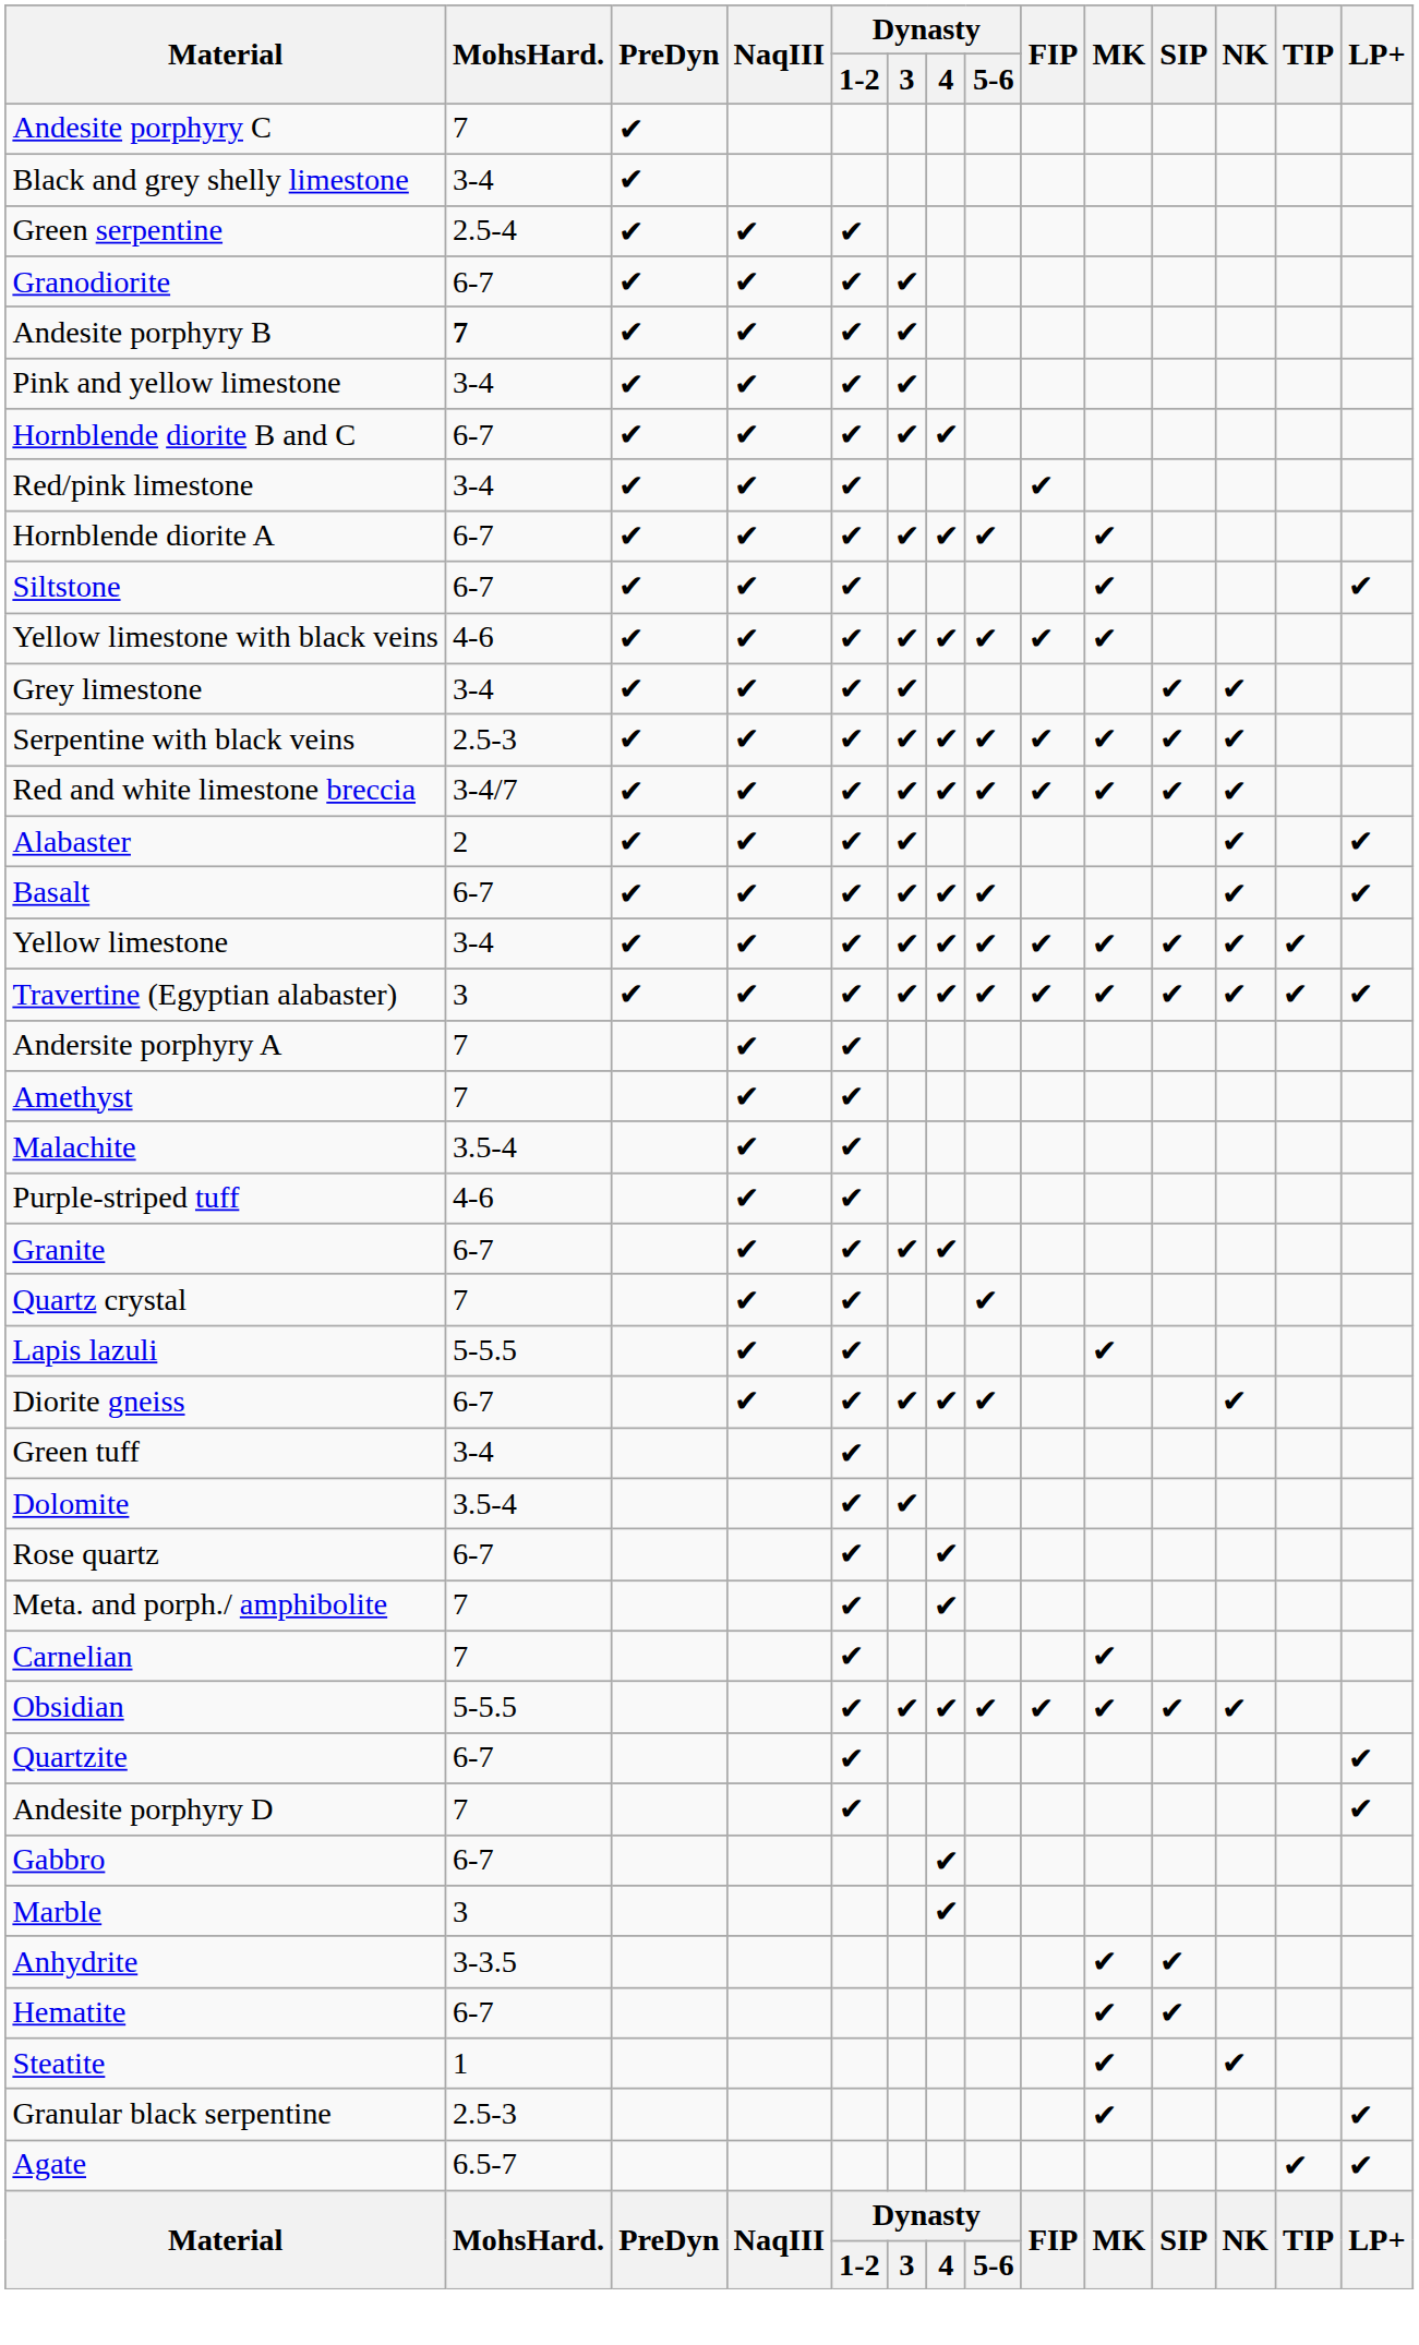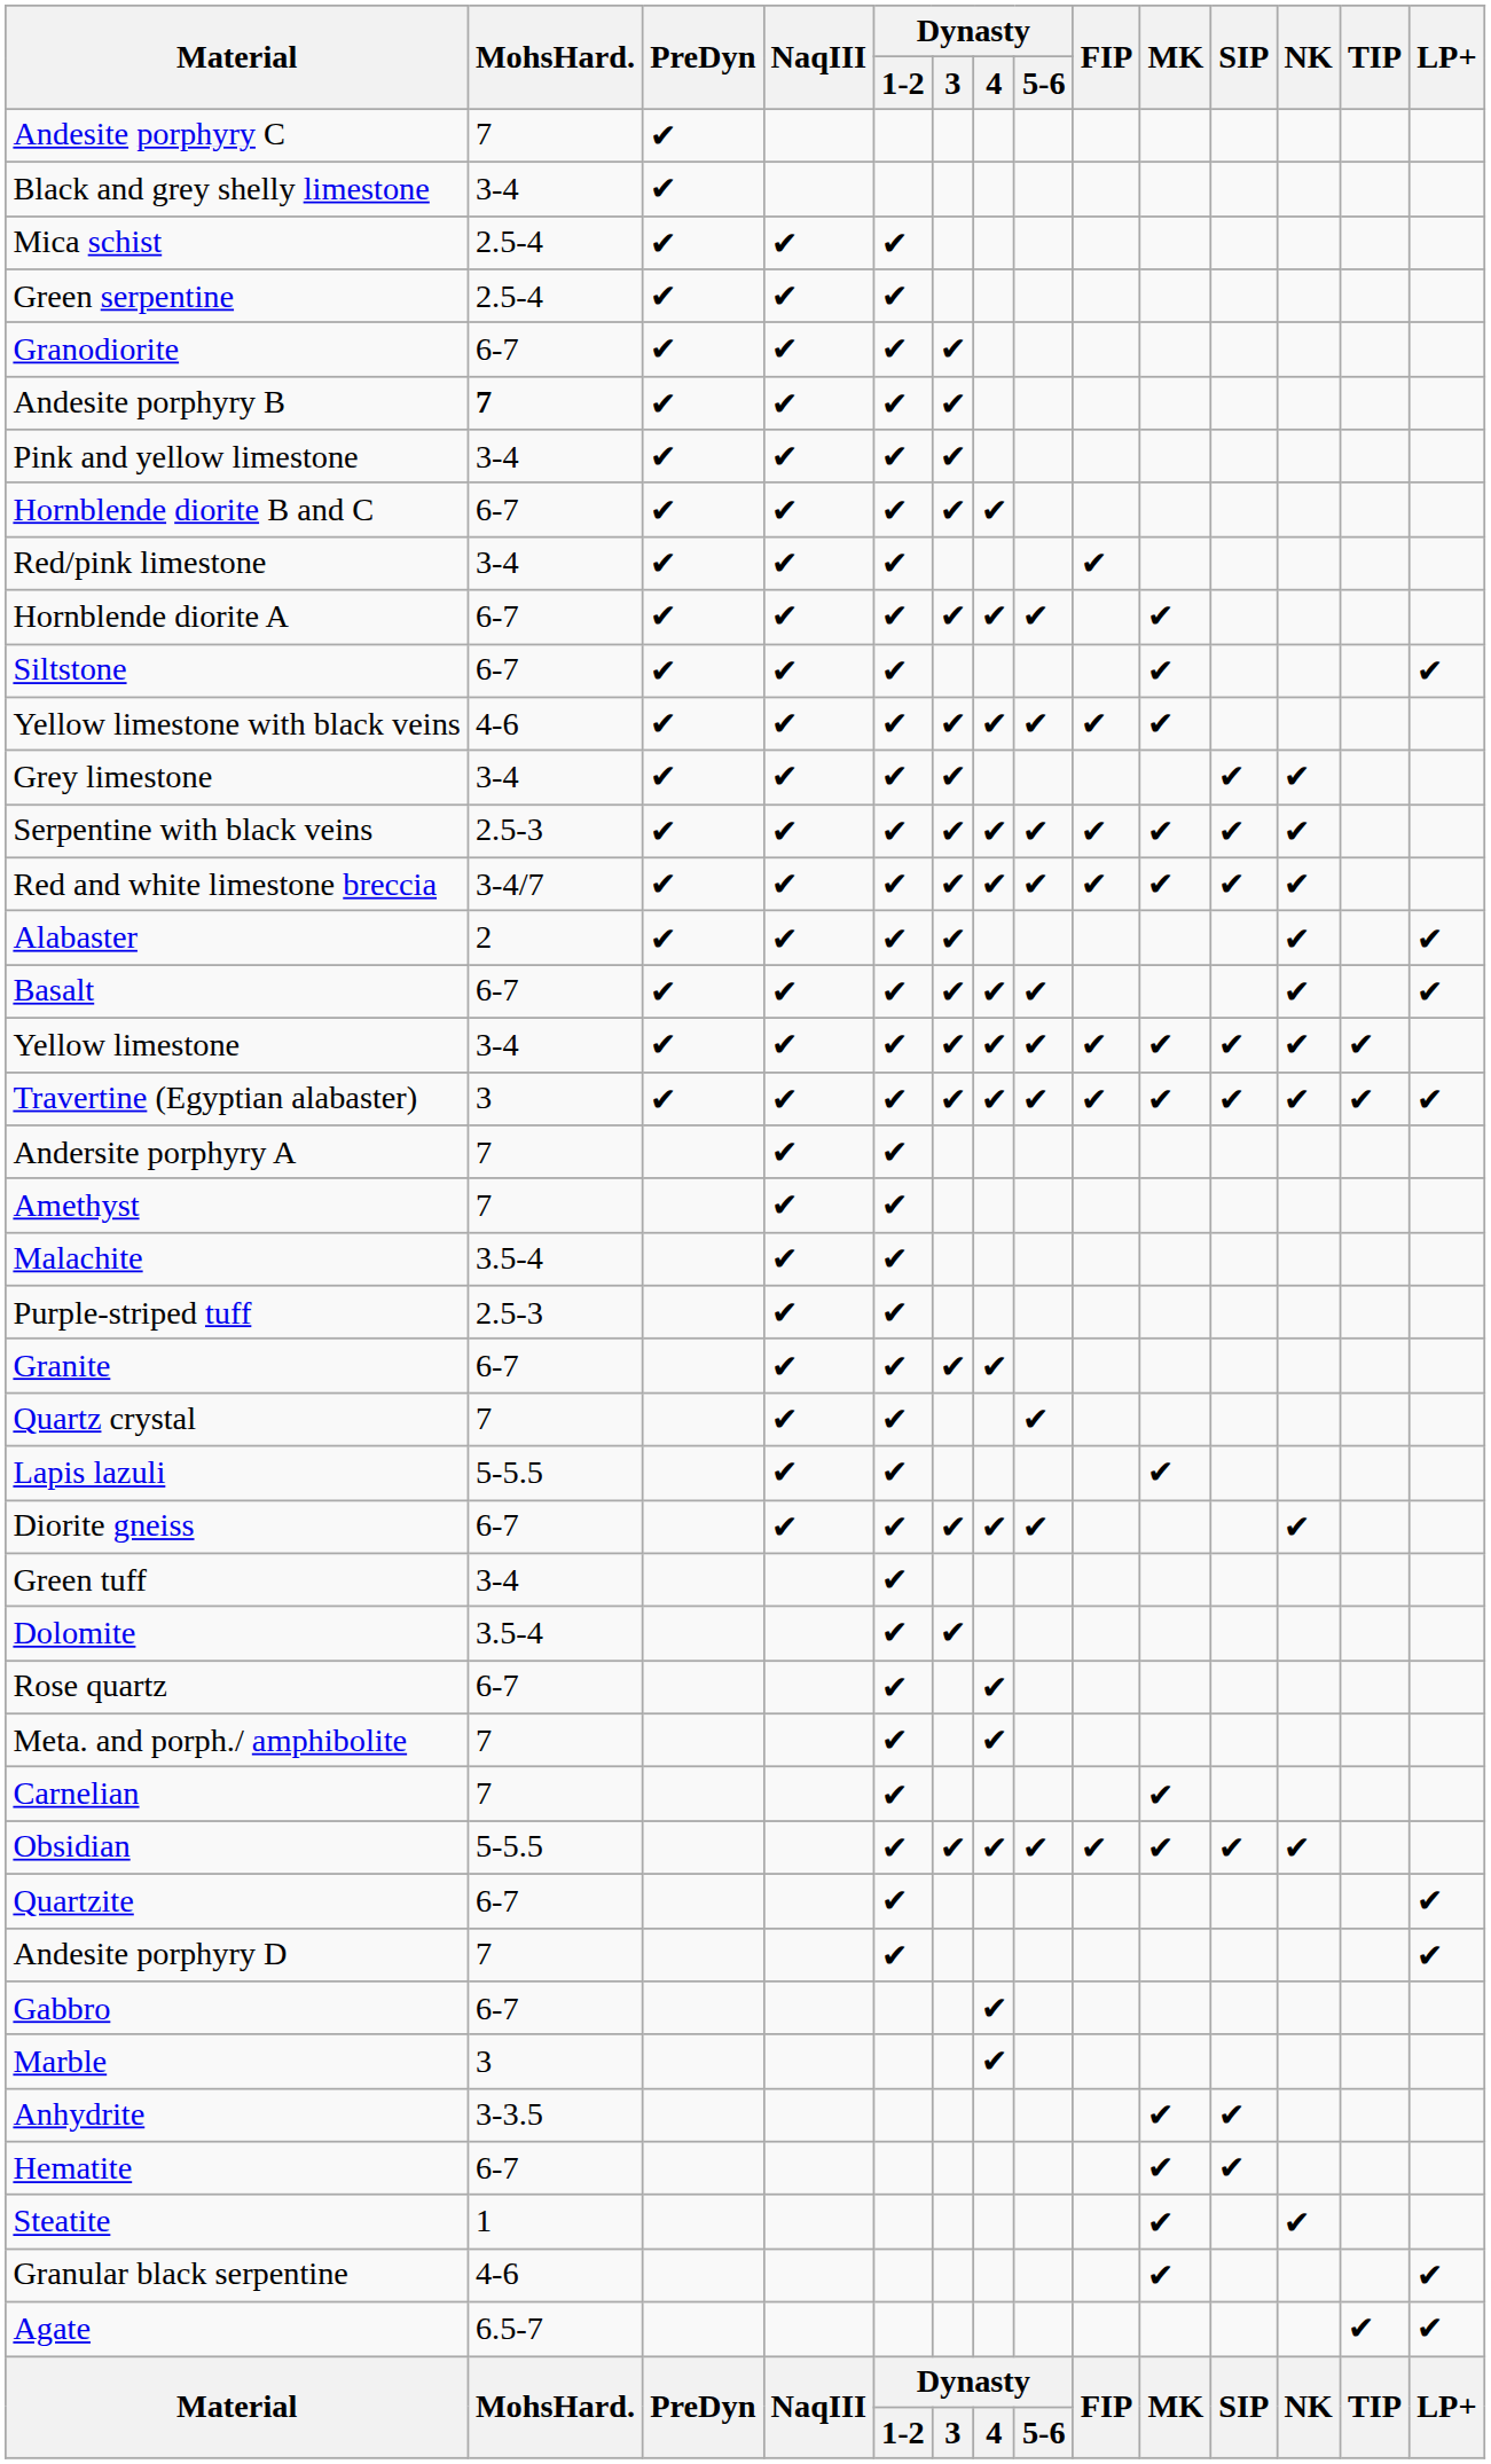+ row: Mica schist | 2.5-4 | ✔ | ✔ | ✔
Purple-striped tuff | MohsHard.: 4-6 -> 2.5-3
Granular black serpentine | MohsHard.: 2.5-3 -> 4-6
